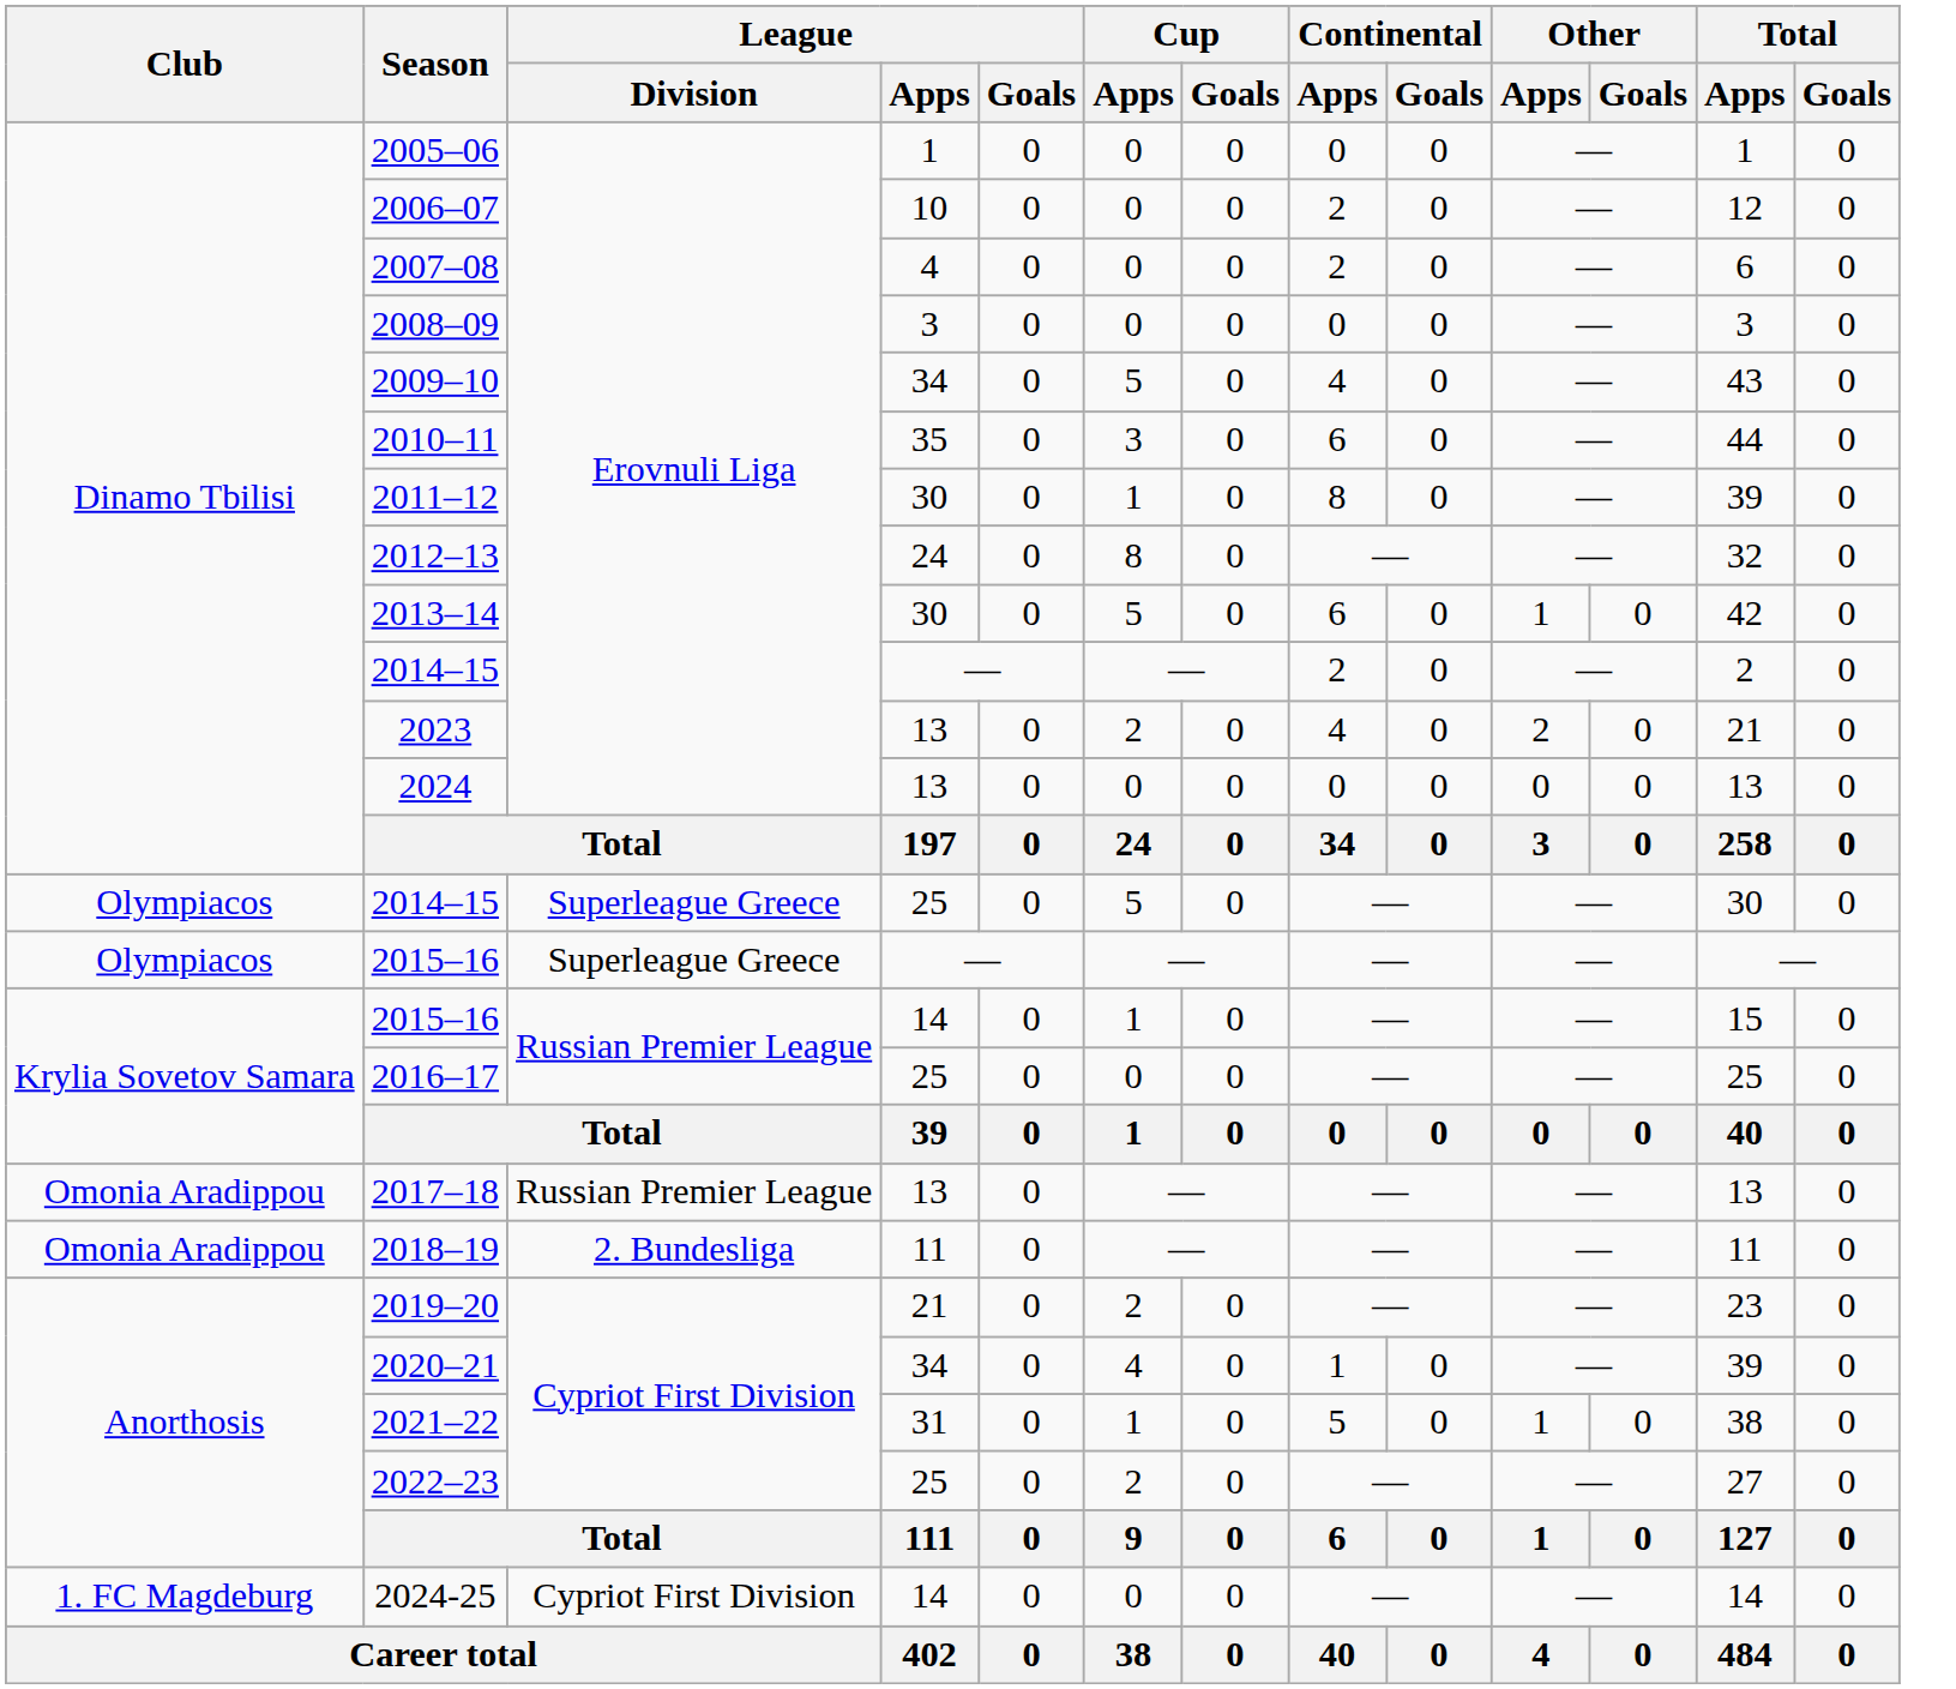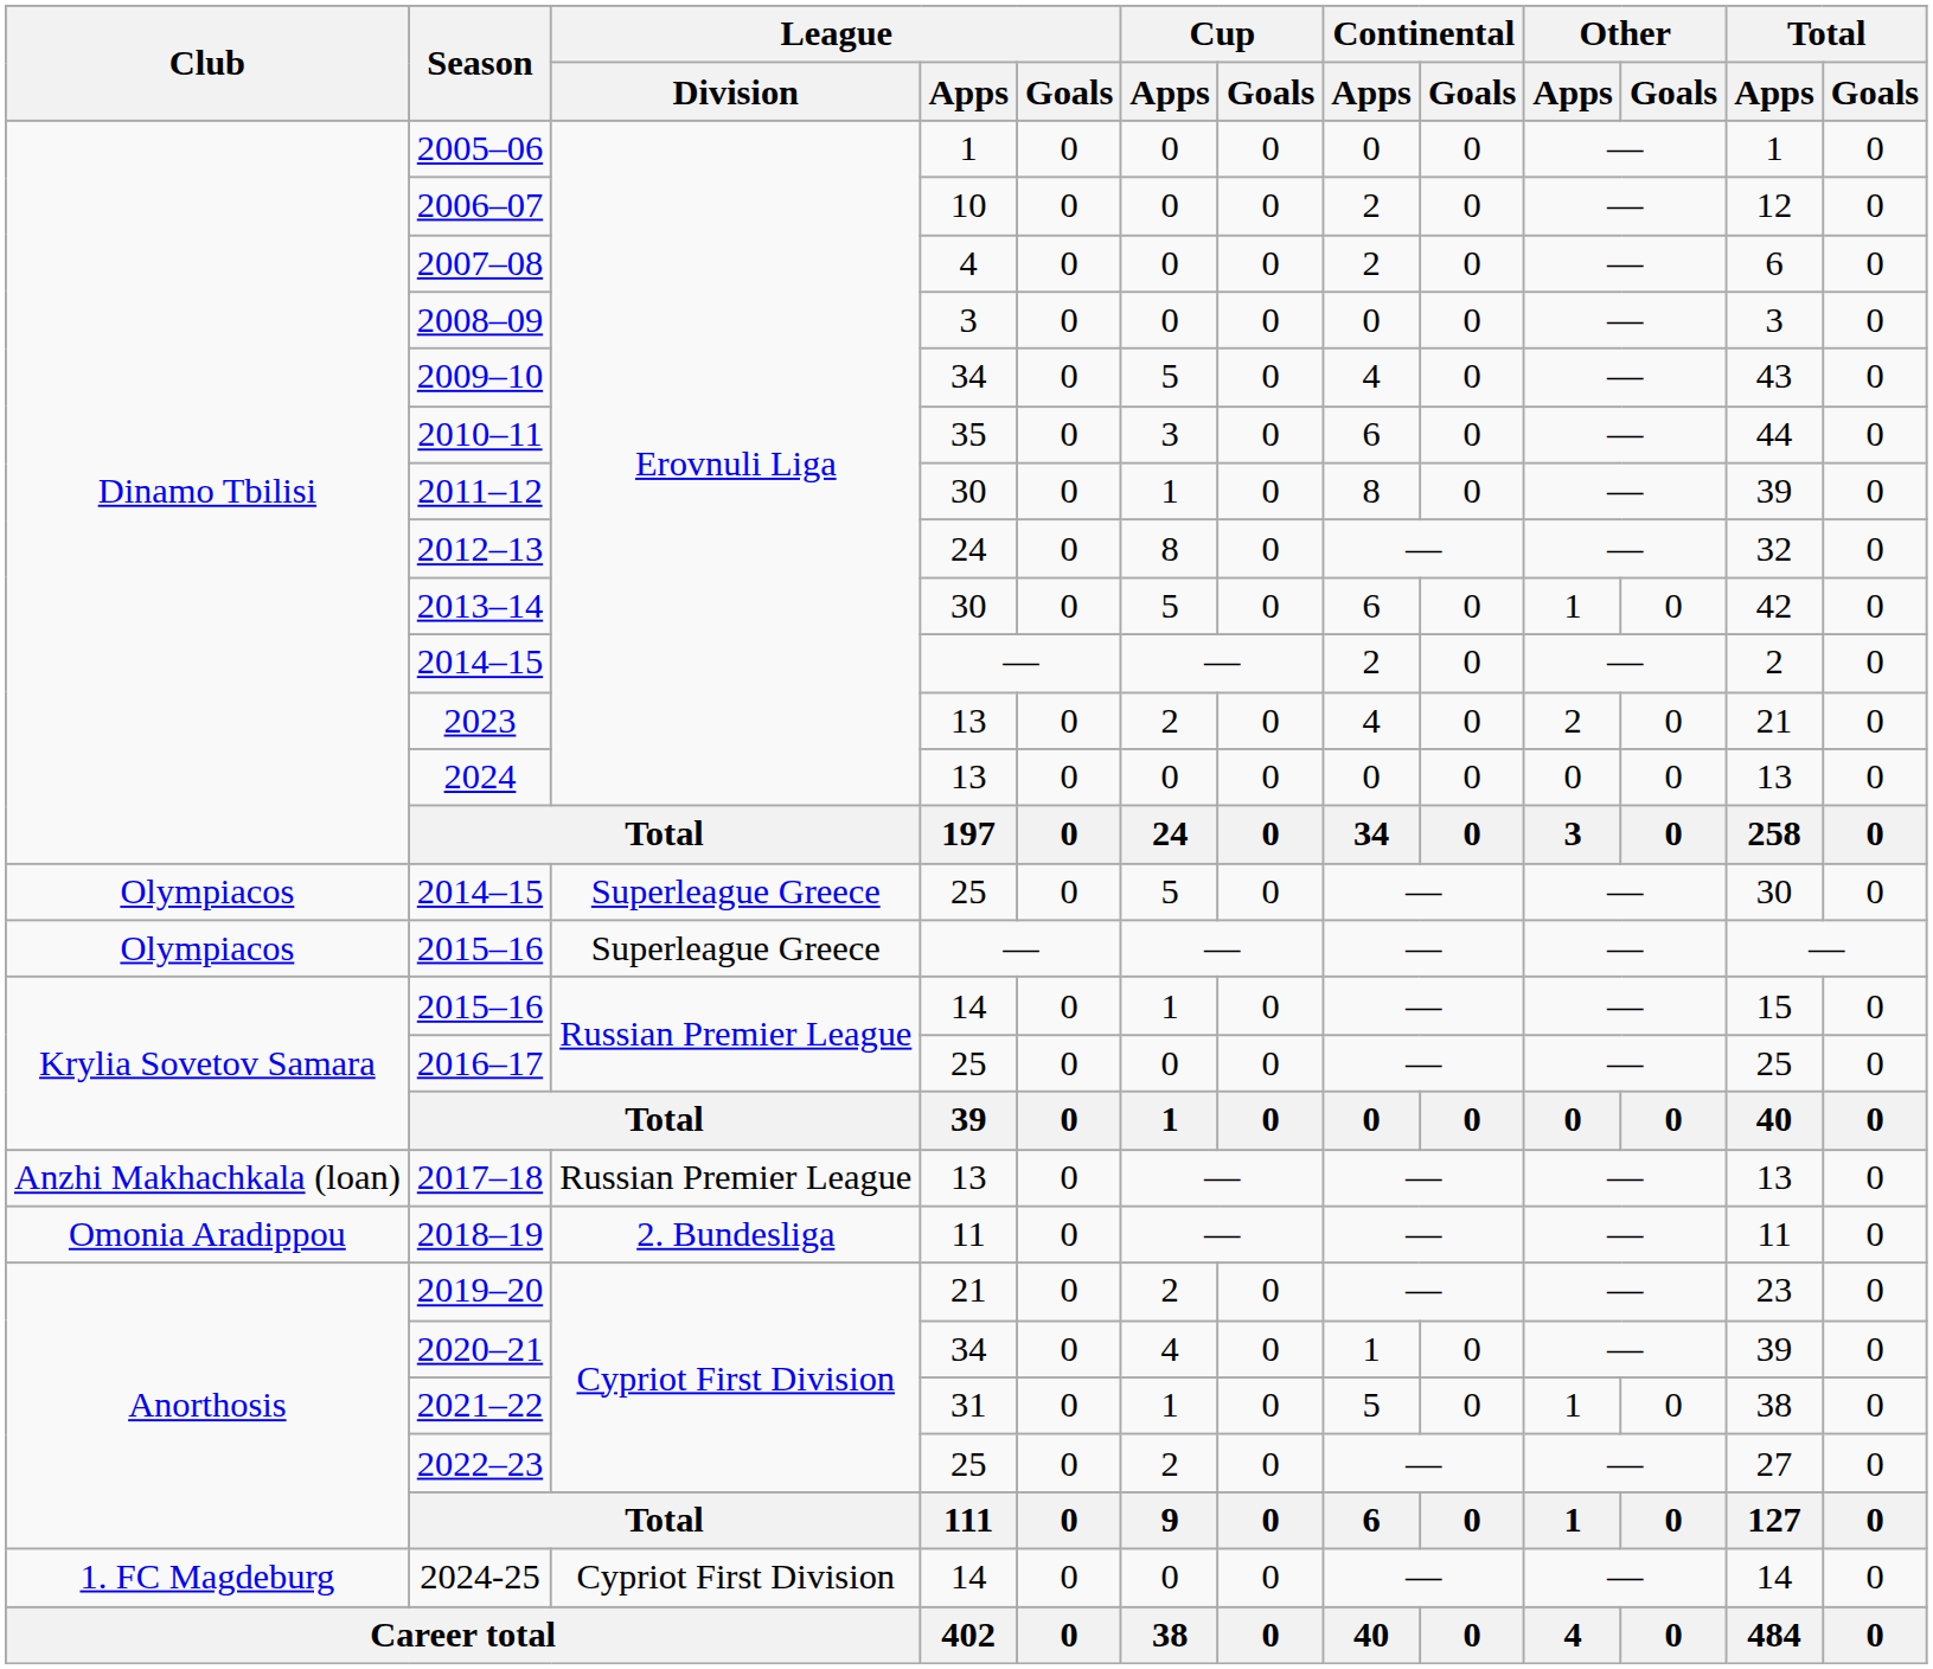2017–18 | Club: Omonia Aradippou -> Anzhi Makhachkala (loan)
